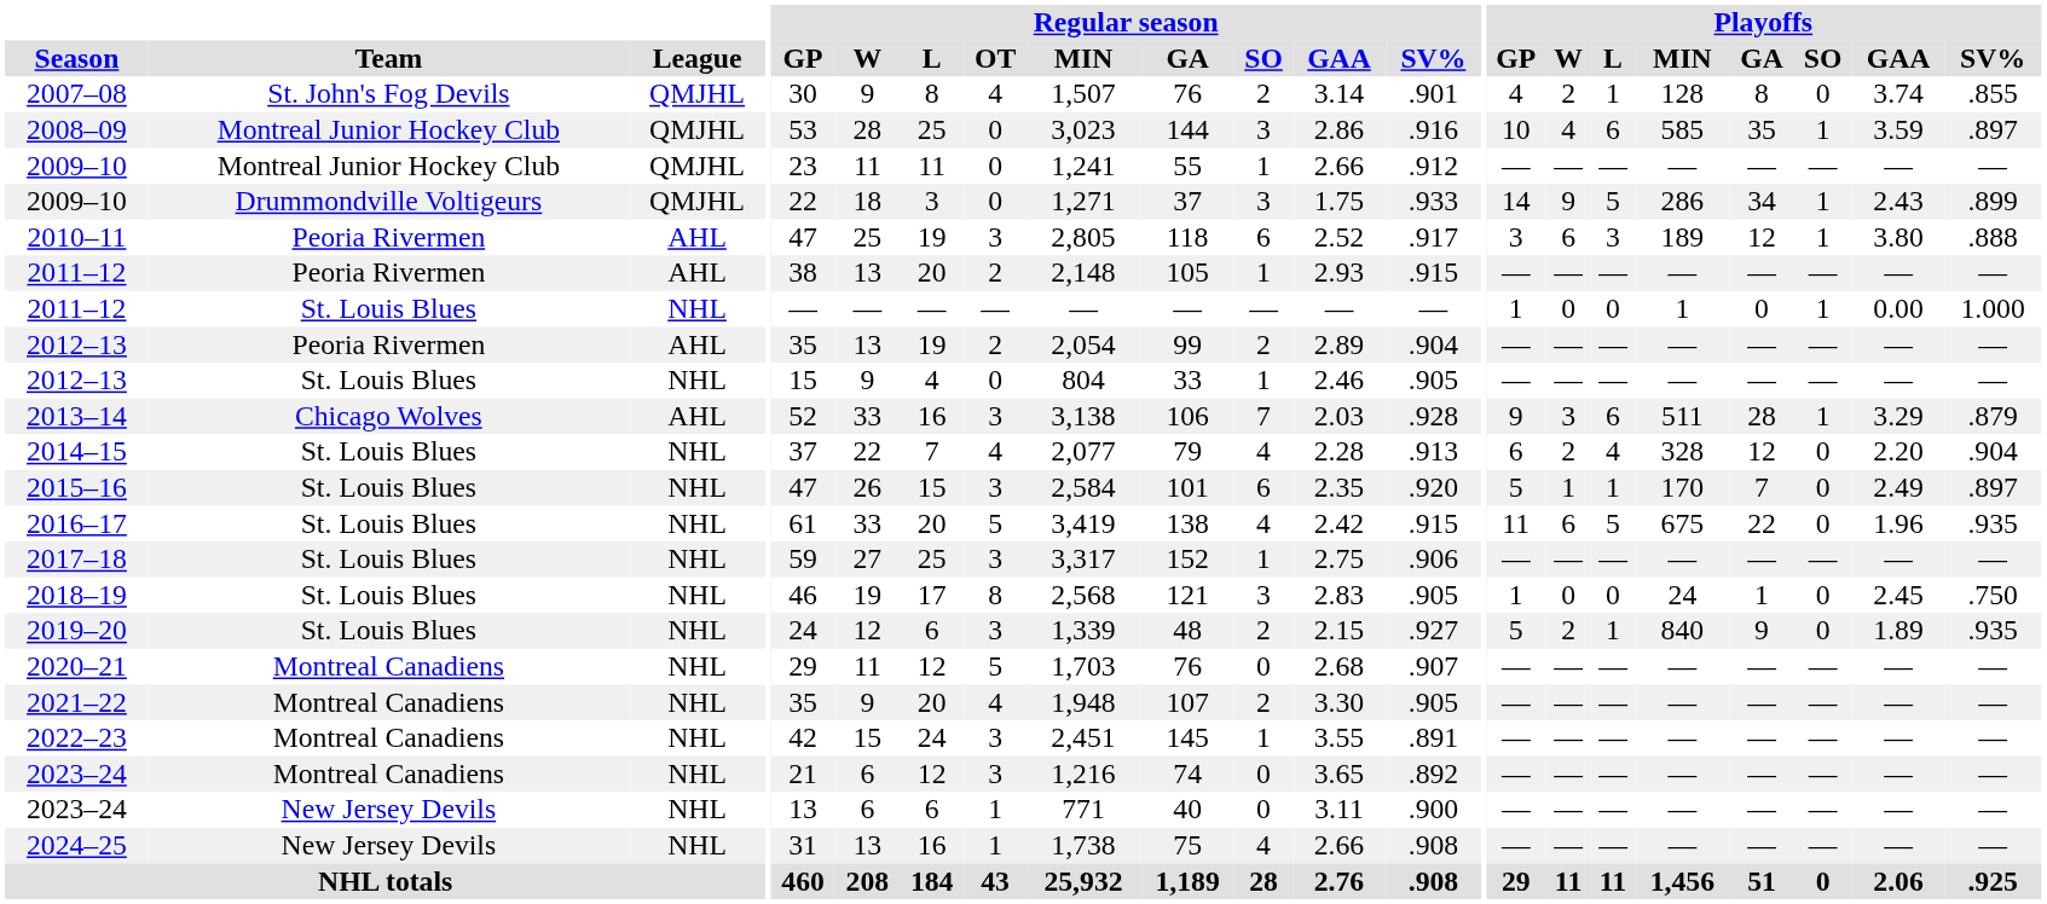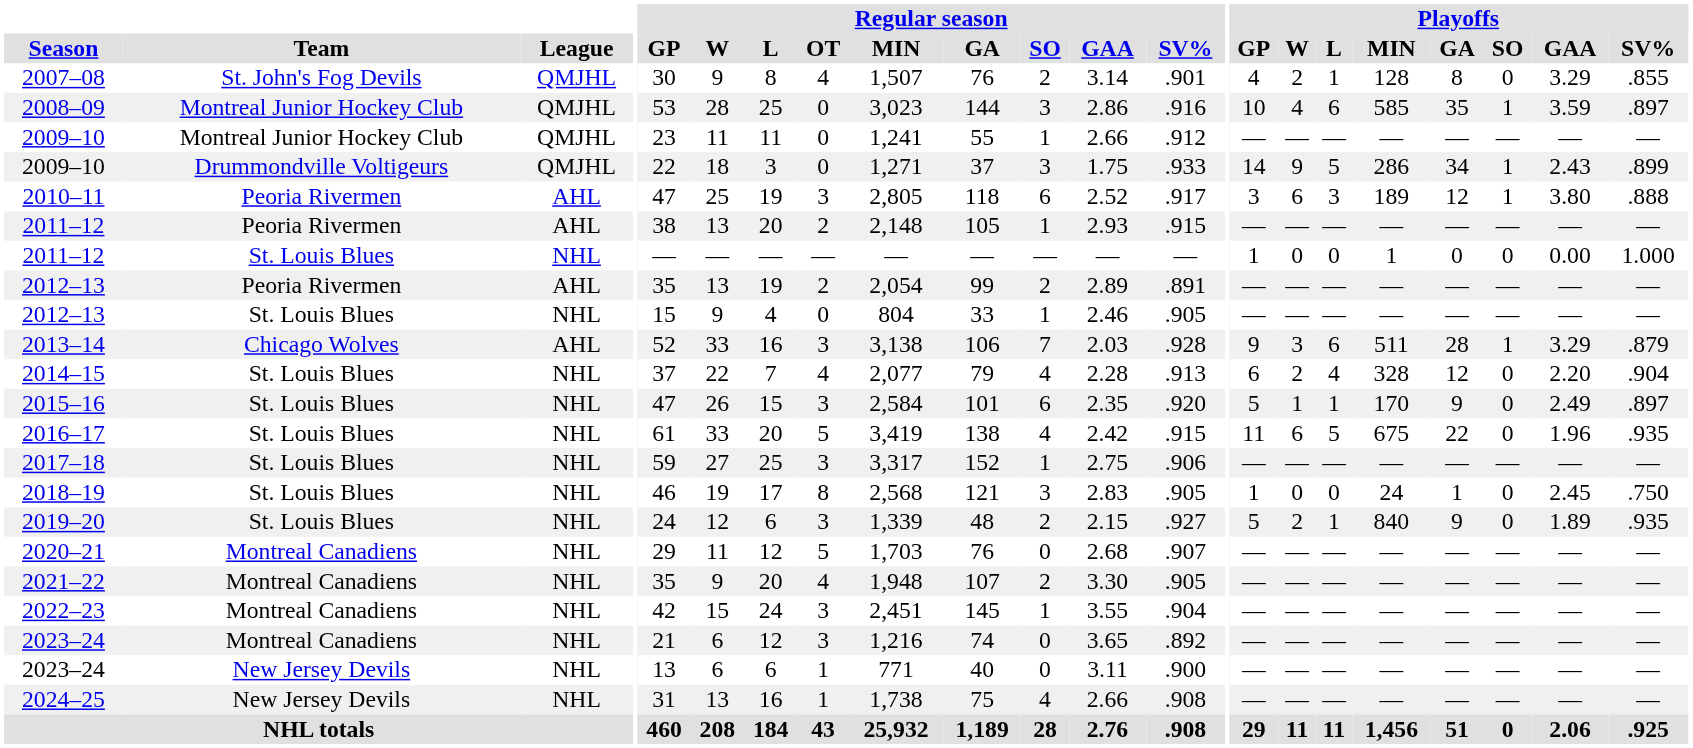2007–08 | Playoffs / GAA: 3.74 -> 3.29
2011–12 / St. Louis Blues | Playoffs / SO: 1 -> 0
2012–13 / Peoria Rivermen | Regular season / SV%: .904 -> .891
2015–16 | Playoffs / GA: 7 -> 9
2022–23 | Regular season / SV%: .891 -> .904
